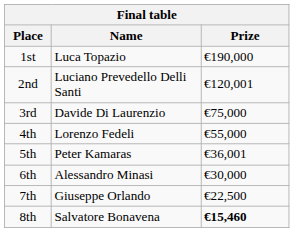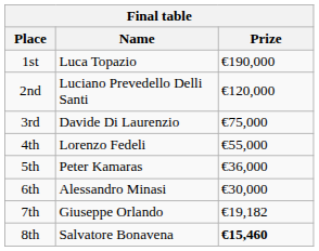2nd | Prize: €120,001 -> €120,000
5th | Prize: €36,001 -> €36,000
7th | Prize: €22,500 -> €19,182
